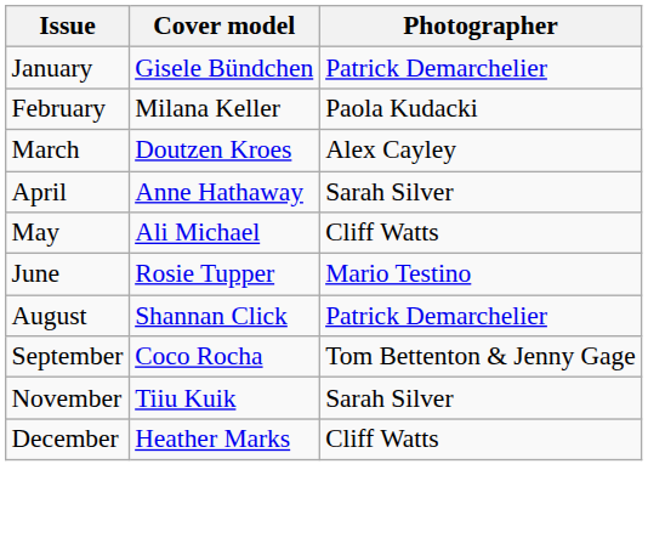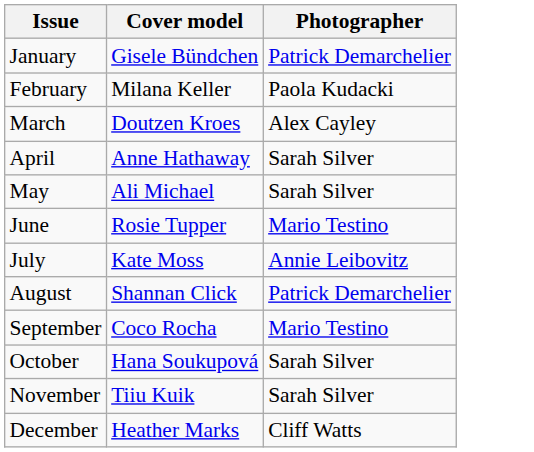May | Photographer: Cliff Watts -> Sarah Silver
+ row: July | Kate Moss | Annie Leibovitz
September | Photographer: Tom Bettenton & Jenny Gage -> Mario Testino
+ row: October | Hana Soukupová | Sarah Silver
